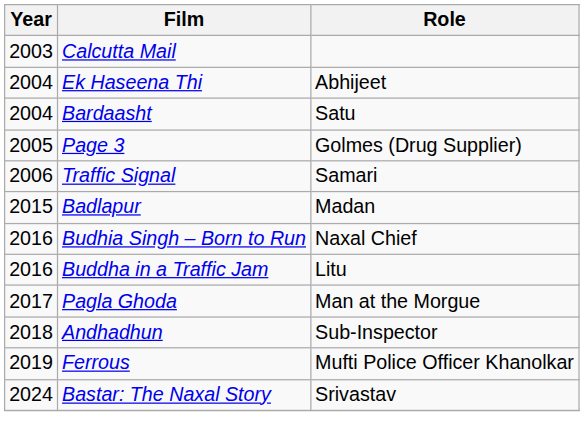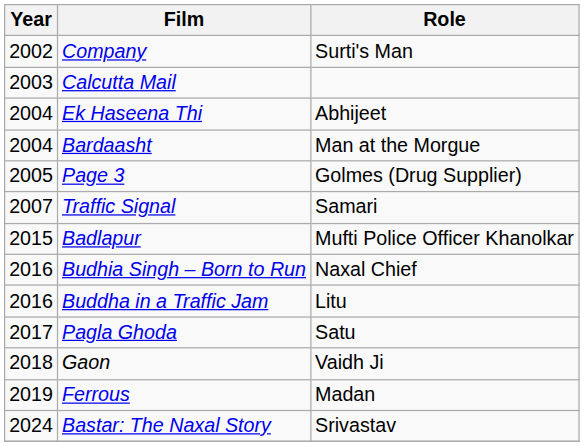+ row: 2002 | Company | Surti's Man
Bardaasht | Role: Satu -> Man at the Morgue
Traffic Signal | Year: 2006 -> 2007
Badlapur | Role: Madan -> Mufti Police Officer Khanolkar
Pagla Ghoda | Role: Man at the Morgue -> Satu
- row: 2018 | Andhadhun | Sub-Inspector
+ row: 2018 | Gaon | Vaidh Ji
Ferrous | Role: Mufti Police Officer Khanolkar -> Madan
